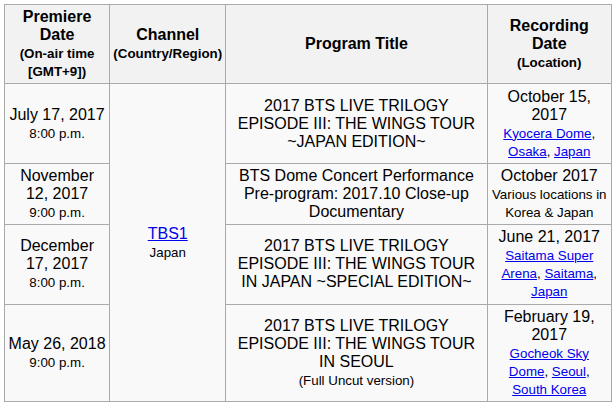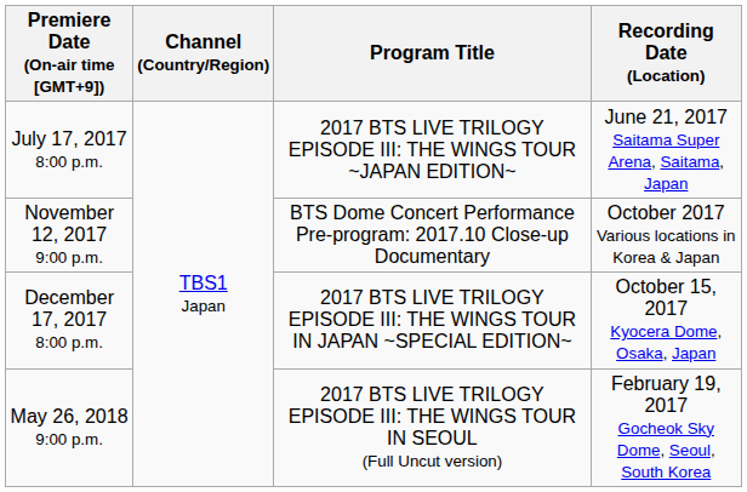July 17, 2017 8:00 p.m. | Recording Date (Location): October 15, 2017 Kyocera Dome, Osaka, Japan -> June 21, 2017 Saitama Super Arena, Saitama, Japan
December 17, 2017 8:00 p.m. | Recording Date (Location): June 21, 2017 Saitama Super Arena, Saitama, Japan -> October 15, 2017 Kyocera Dome, Osaka, Japan
